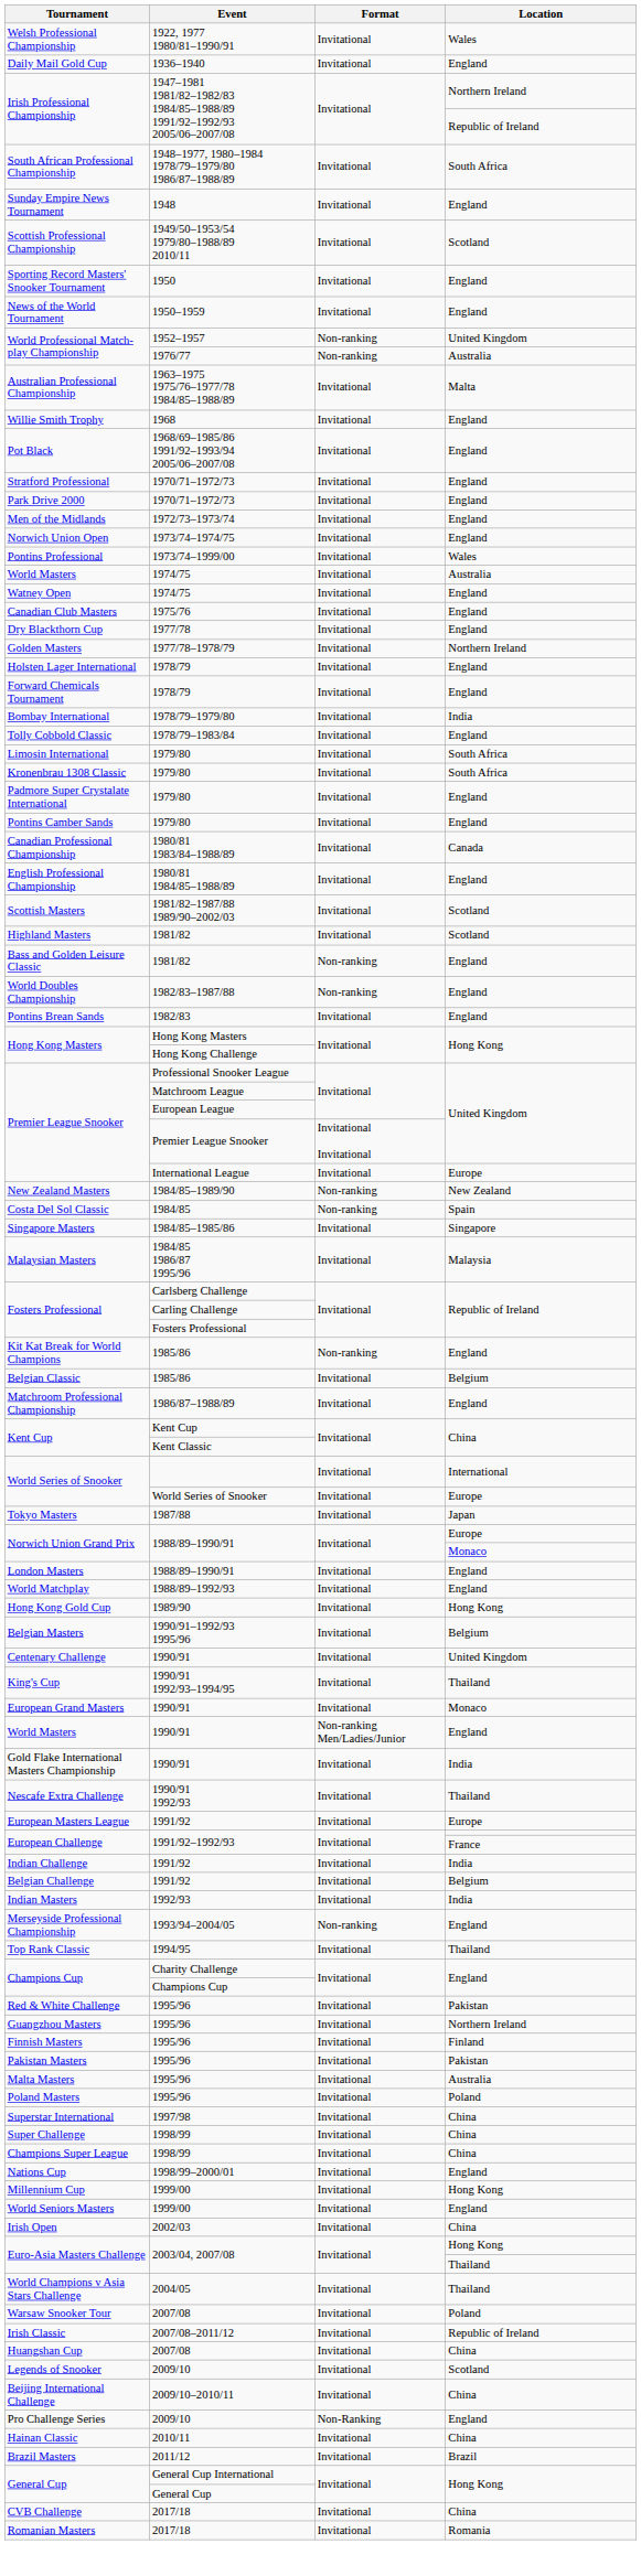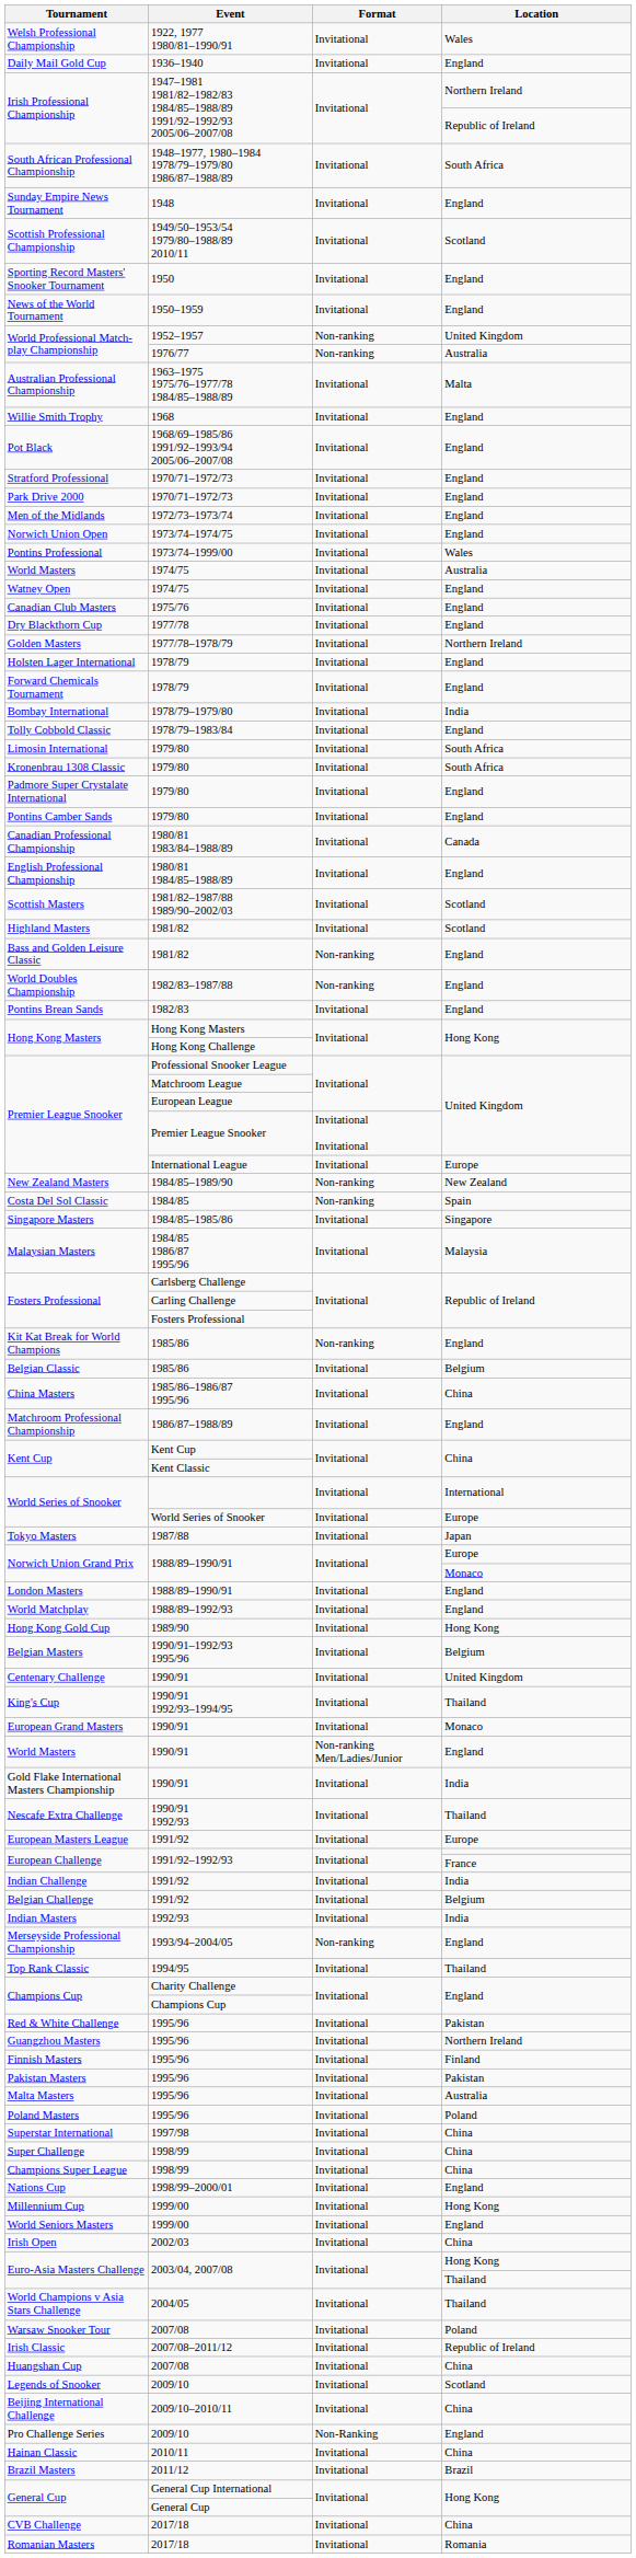+ row: China Masters | 1985/86–1986/87 1995/96 | Invitational | China
